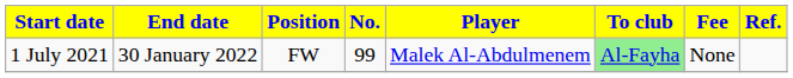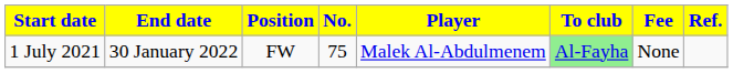1 July 2021 | No.: 99 -> 75
